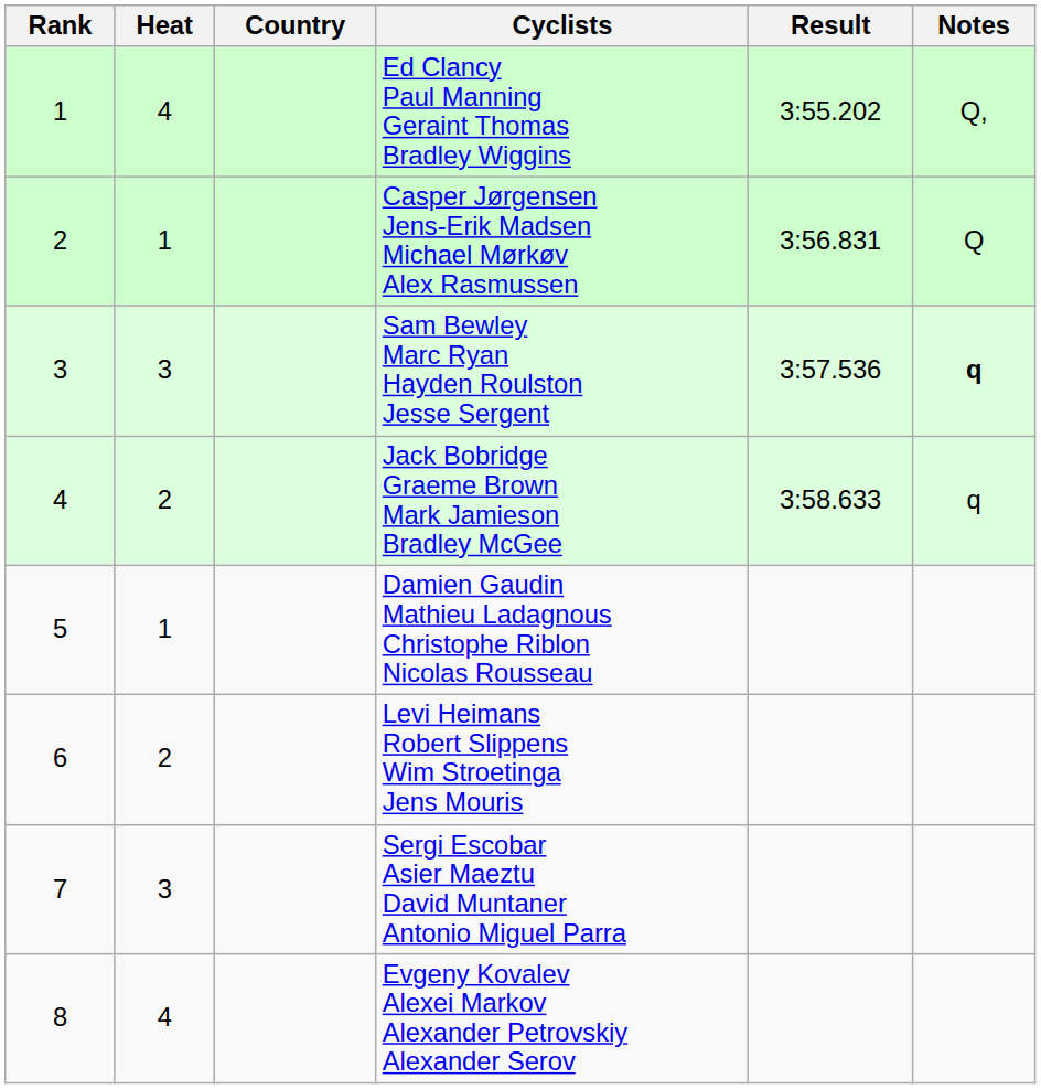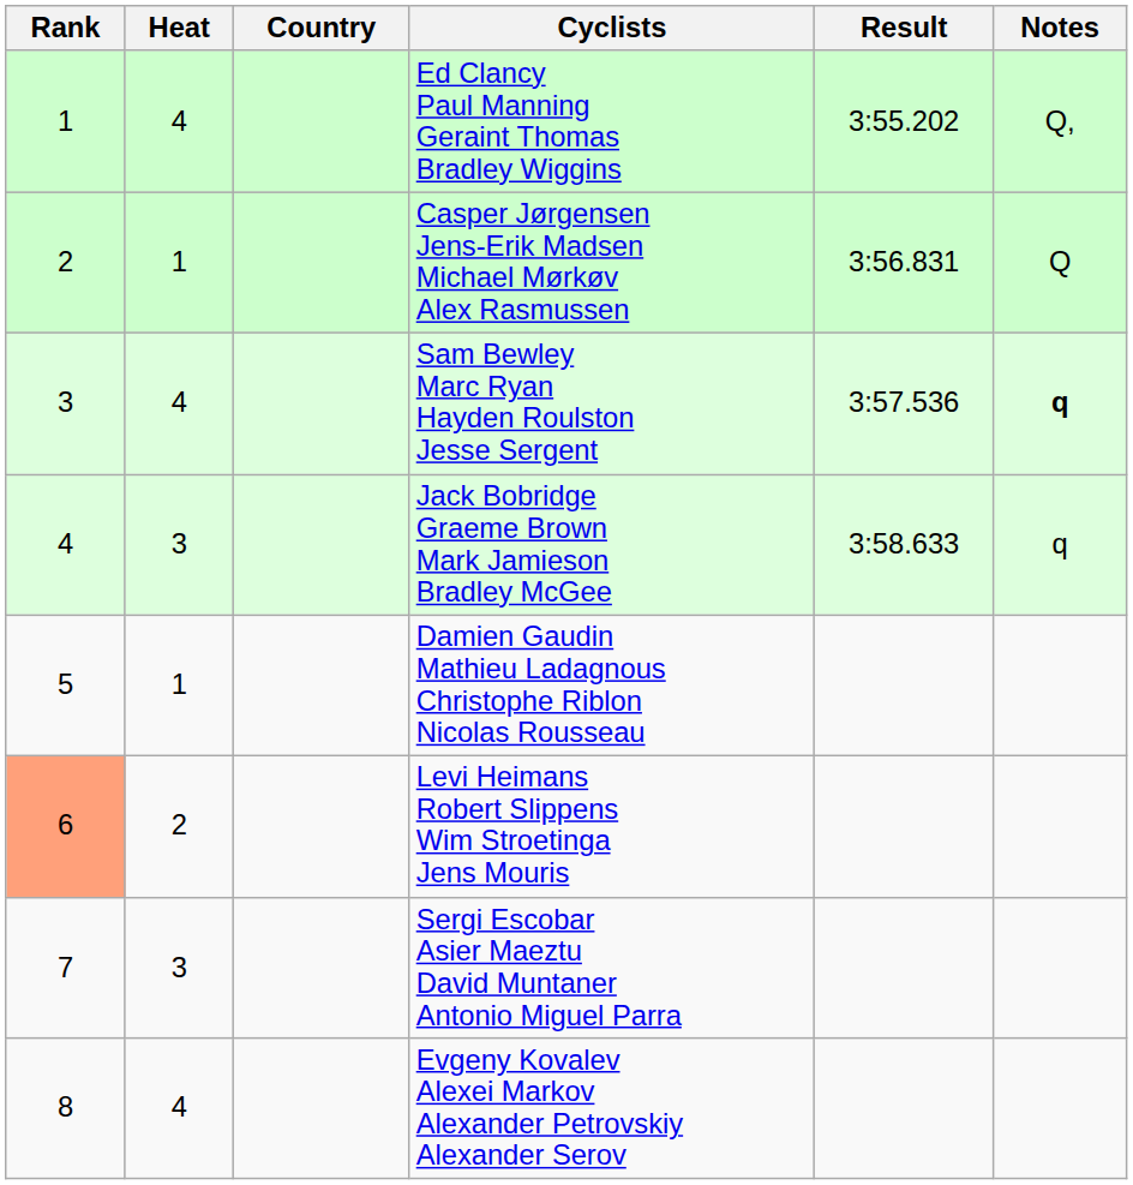Sam Bewley Marc Ryan Hayden Roulston Jesse Sergent | Heat: 3 -> 4
Jack Bobridge Graeme Brown Mark Jamieson Bradley McGee | Heat: 2 -> 3
Levi Heimans Robert Slippens Wim Stroetinga Jens Mouris | Rank: no background -> lightsalmon background
